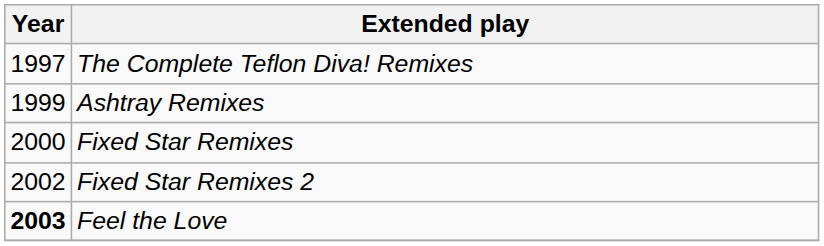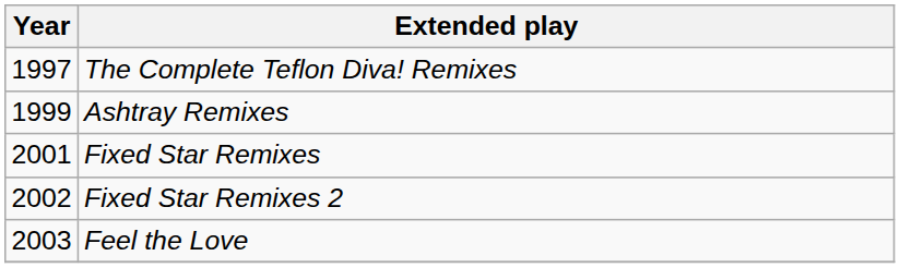Fixed Star Remixes | Year: 2000 -> 2001
Feel the Love | Year: bold -> normal
